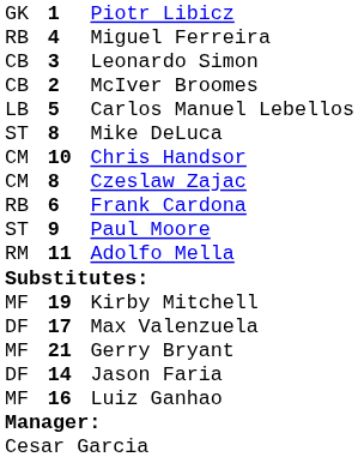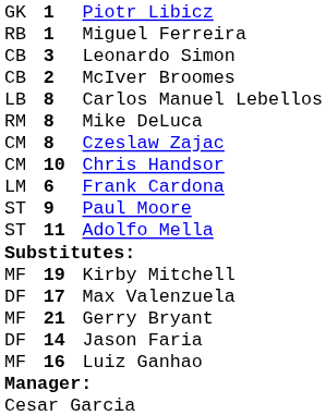Miguel Ferreira | column 2: 4 -> 1
Carlos Manuel Lebellos | column 2: 5 -> 8
Mike DeLuca | column 1: ST -> RM
rows swapped: Czeslaw Zajac <-> Chris Handsor
Frank Cardona | column 1: RB -> LM
Adolfo Mella | column 1: RM -> ST
